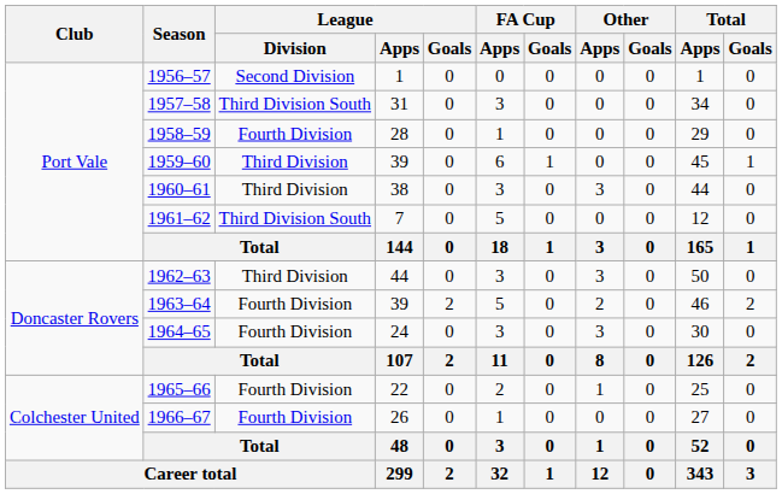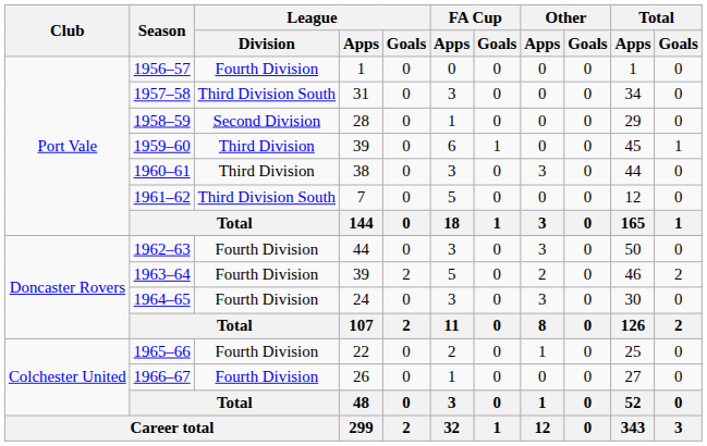1956–57 | League / Division: Second Division -> Fourth Division
1958–59 | League / Division: Fourth Division -> Second Division
1962–63 | League / Division: Third Division -> Fourth Division
